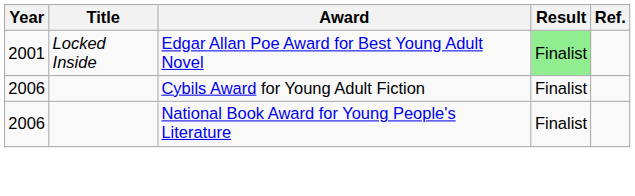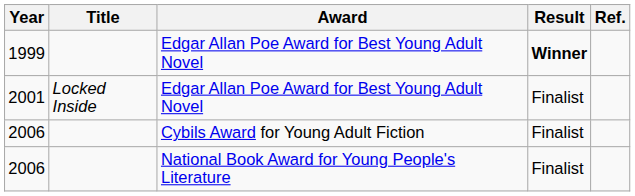+ row: 1999 | Edgar Allan Poe Award for Best Young Adult Novel | Winner
2001 | Result: lightgreen background -> no background
